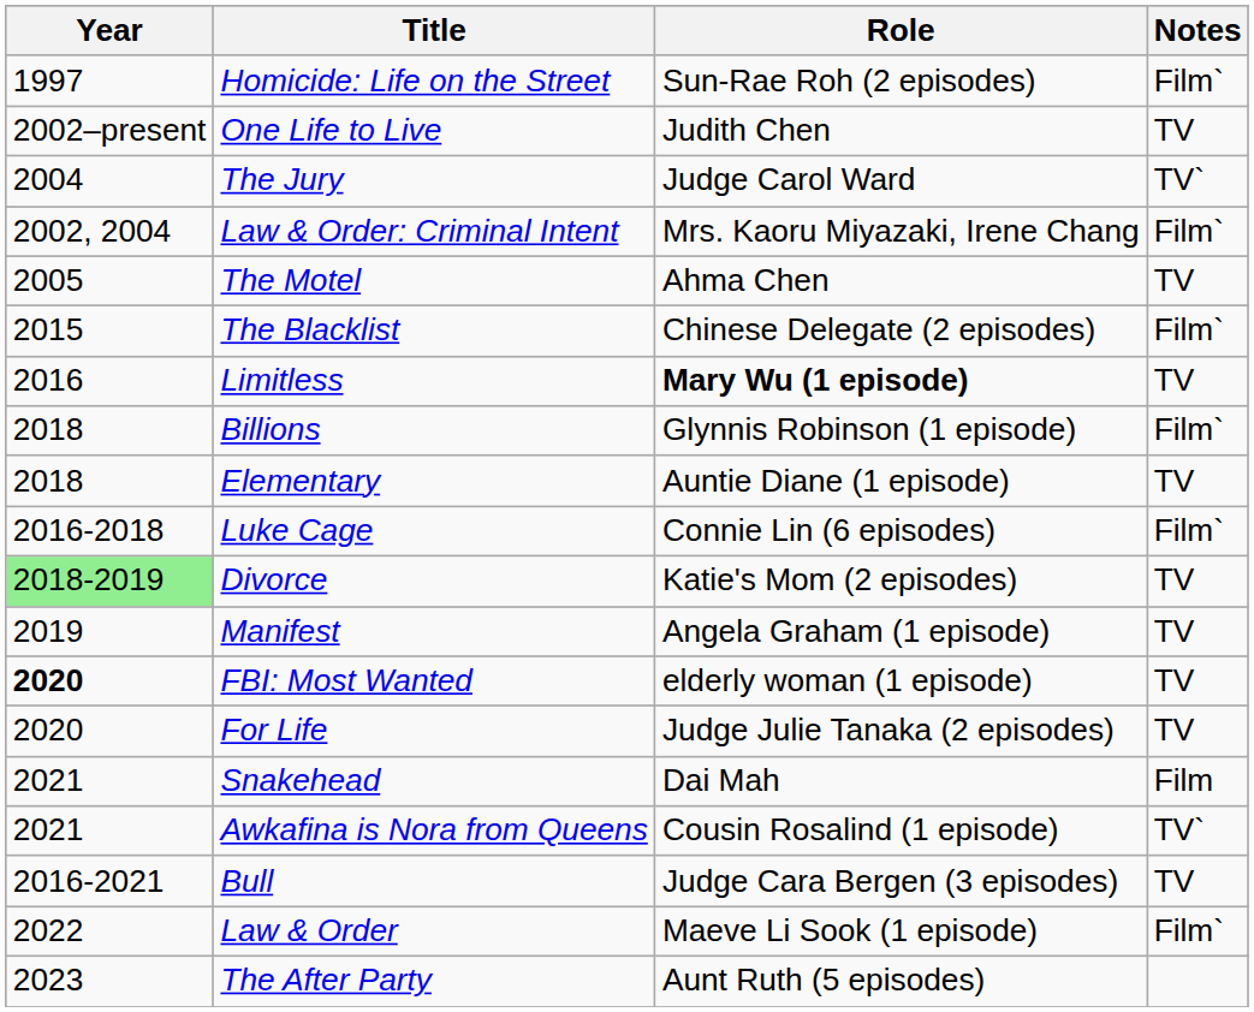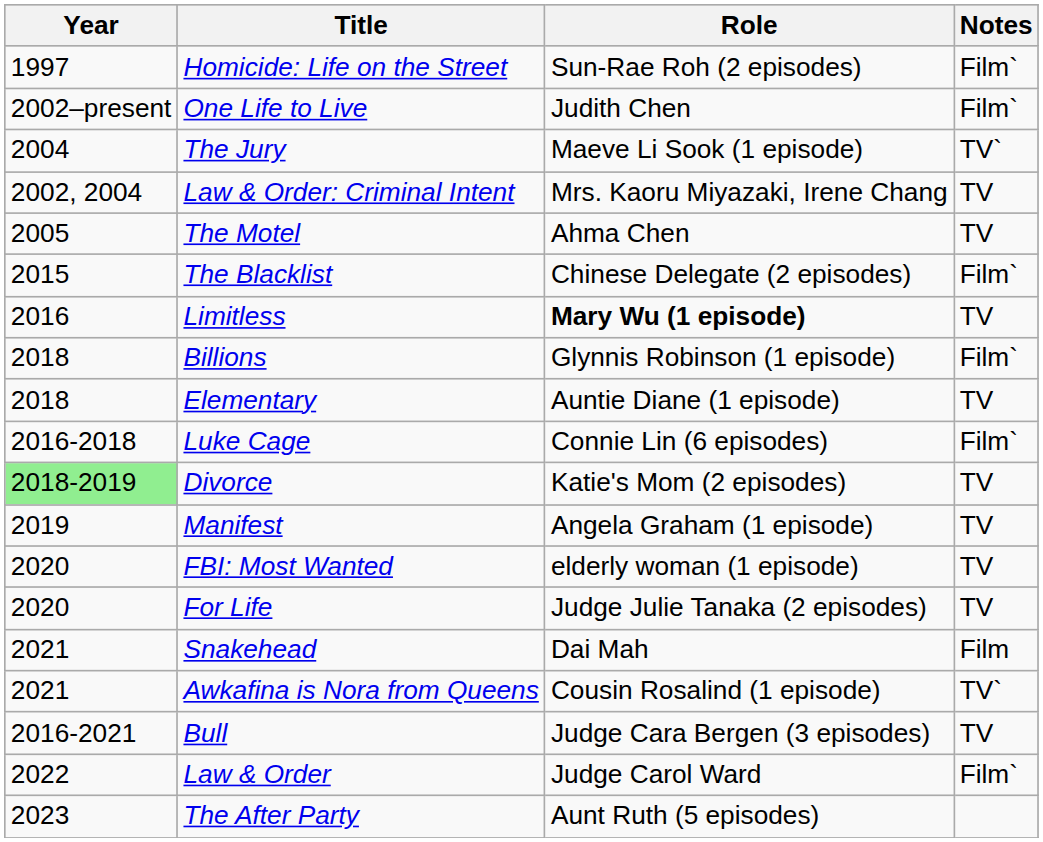One Life to Live | Notes: TV -> Film`
The Jury | Role: Judge Carol Ward -> Maeve Li Sook (1 episode)
Law & Order: Criminal Intent | Notes: Film` -> TV
FBI: Most Wanted | Year: bold -> normal
Law & Order | Role: Maeve Li Sook (1 episode) -> Judge Carol Ward
